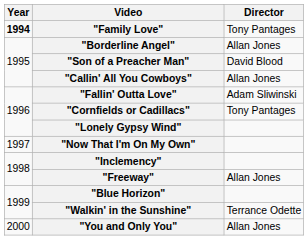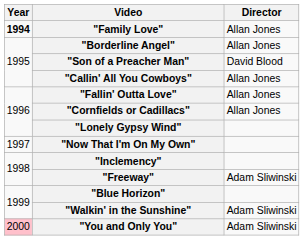"Family Love" | Director: Tony Pantages -> Allan Jones
"Fallin' Outta Love" | Director: Adam Sliwinski -> Allan Jones
"Cornfields or Cadillacs" | Director: Tony Pantages -> Allan Jones
"Freeway" | Director: Allan Jones -> Adam Sliwinski
"Walkin' in the Sunshine" | Director: Terrance Odette -> Adam Sliwinski
"You and Only You" | Year: no background -> pink background
"You and Only You" | Director: Allan Jones -> Adam Sliwinski
